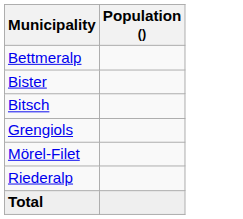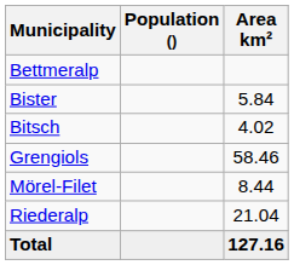+ column: Area km² | 5.84 | 4.02 | 58.46 | 8.44 | 21.04 | 127.16
